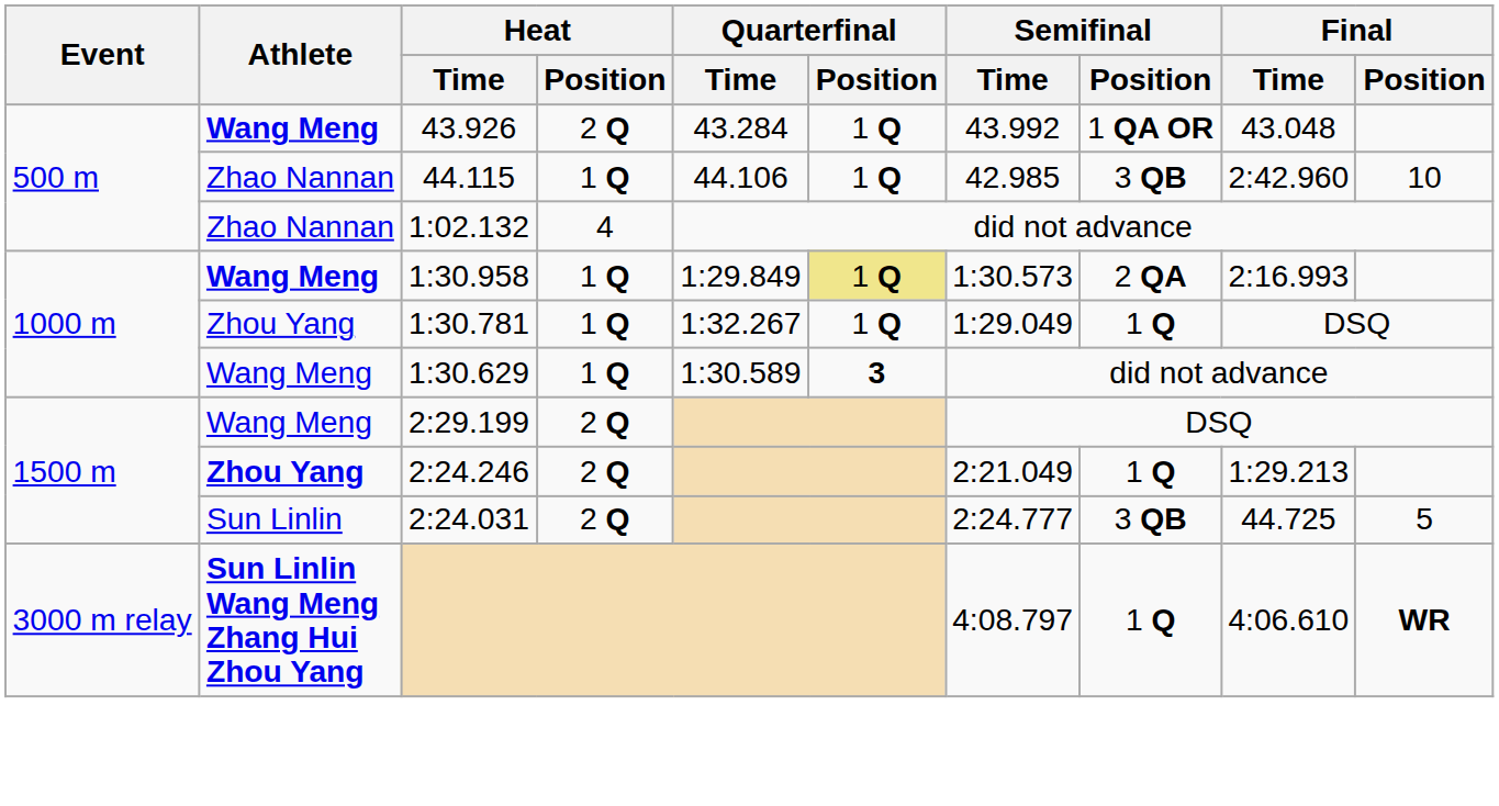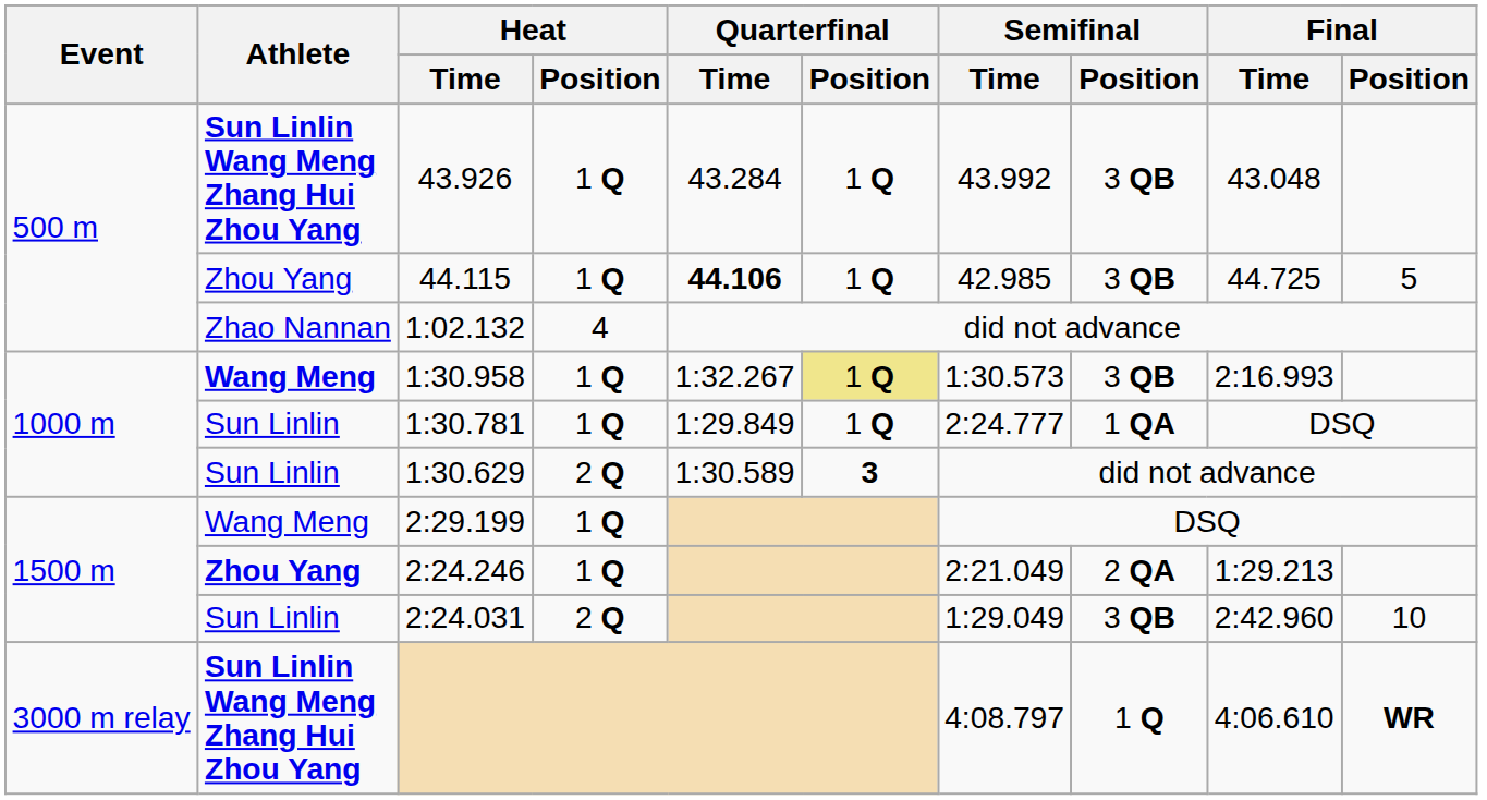43.926 | Athlete: Wang Meng -> Sun Linlin Wang Meng Zhang Hui Zhou Yang
43.926 | Heat / Position: 2 Q -> 1 Q
43.926 | Semifinal / Position: 1 QA OR -> 3 QB
44.115 | Athlete: Zhao Nannan -> Zhou Yang
44.115 | Quarterfinal / Time: normal -> bold
44.115 | Final / Time: 2:42.960 -> 44.725
44.115 | Final / Position: 10 -> 5
1:30.958 | Quarterfinal / Time: 1:29.849 -> 1:32.267
1:30.958 | Semifinal / Position: 2 QA -> 3 QB
1:30.781 | Athlete: Zhou Yang -> Sun Linlin
1:30.781 | Quarterfinal / Time: 1:32.267 -> 1:29.849
1:30.781 | Semifinal / Time: 1:29.049 -> 2:24.777
1:30.781 | Semifinal / Position: 1 Q -> 1 QA
1:30.629 | Athlete: Wang Meng -> Sun Linlin
1:30.629 | Heat / Position: 1 Q -> 2 Q
2:29.199 | Heat / Position: 2 Q -> 1 Q
2:24.246 | Heat / Position: 2 Q -> 1 Q
2:24.246 | Semifinal / Position: 1 Q -> 2 QA
2:24.031 | Semifinal / Time: 2:24.777 -> 1:29.049
2:24.031 | Final / Time: 44.725 -> 2:42.960
2:24.031 | Final / Position: 5 -> 10
